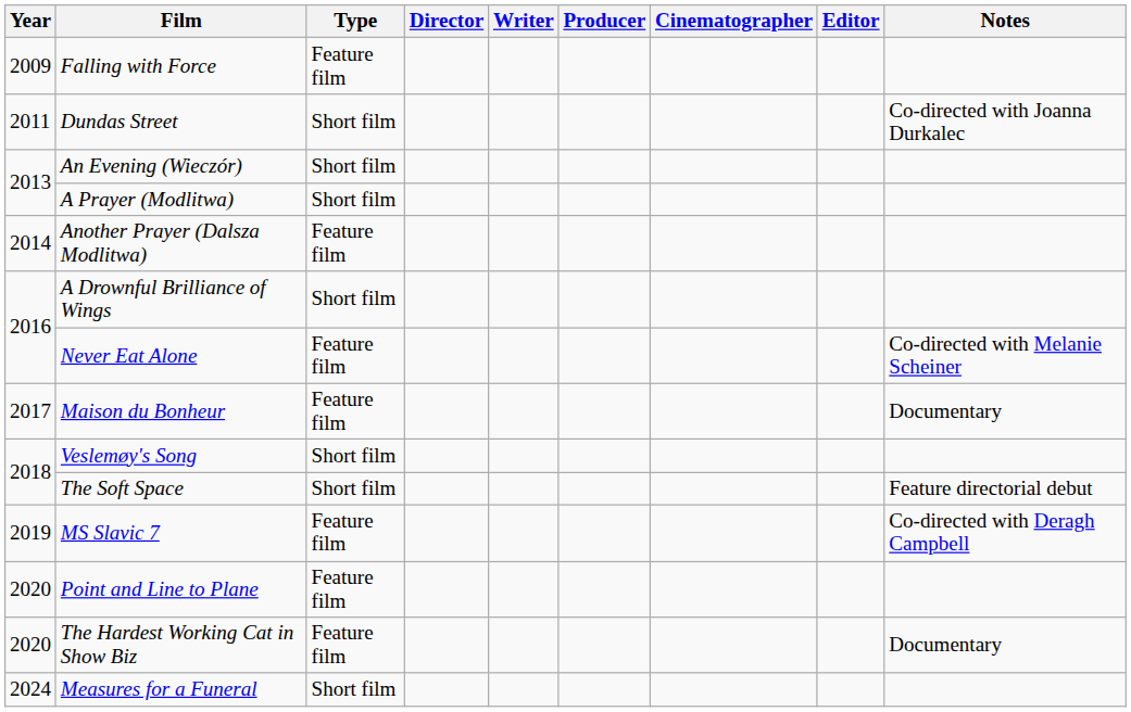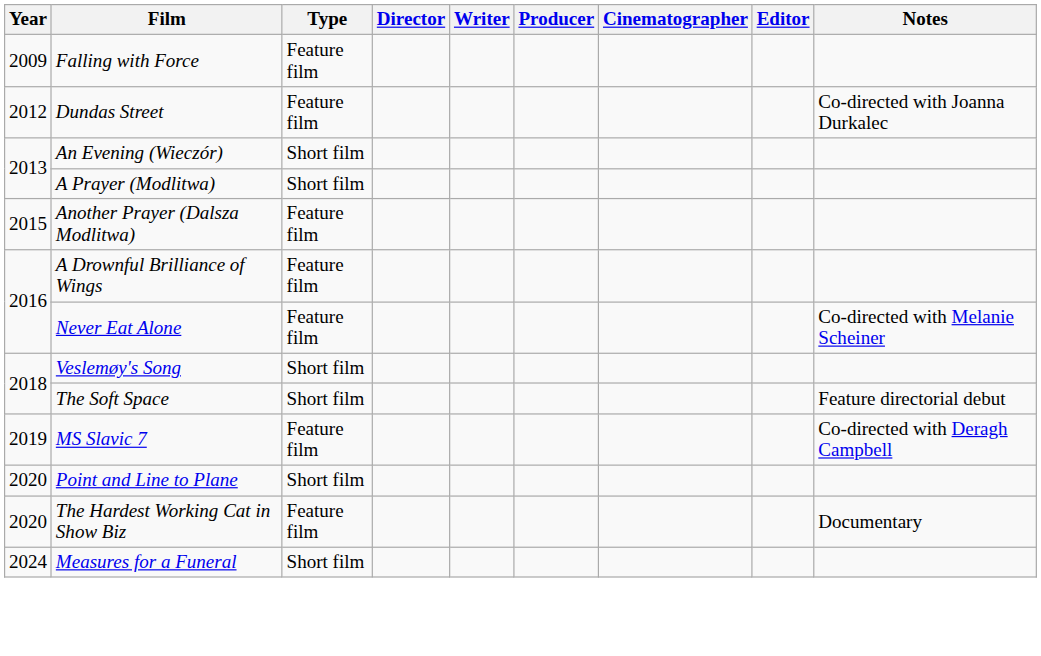Dundas Street | Year: 2011 -> 2012
Dundas Street | Type: Short film -> Feature film
Another Prayer (Dalsza Modlitwa) | Year: 2014 -> 2015
A Drownful Brilliance of Wings | Type: Short film -> Feature film
- row: 2017 | Maison du Bonheur | Feature film | Documentary
Point and Line to Plane | Type: Feature film -> Short film
